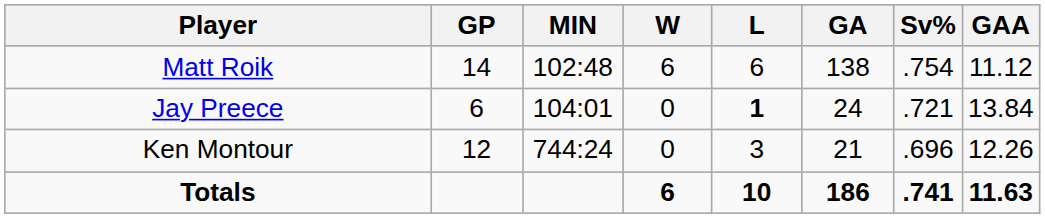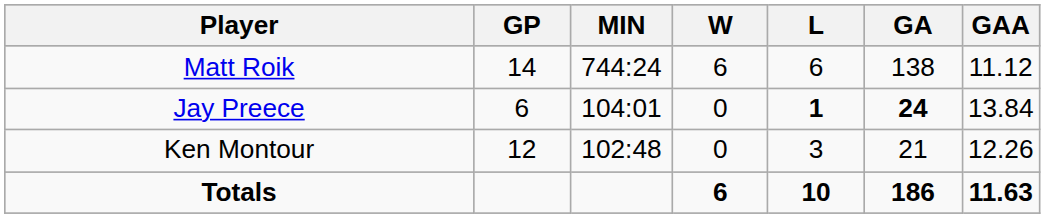- column: Sv% | .754 | .721 | .696 | .741
Matt Roik | MIN: 102:48 -> 744:24
Jay Preece | GA: normal -> bold
Ken Montour | MIN: 744:24 -> 102:48
